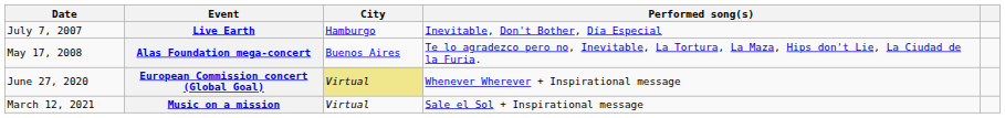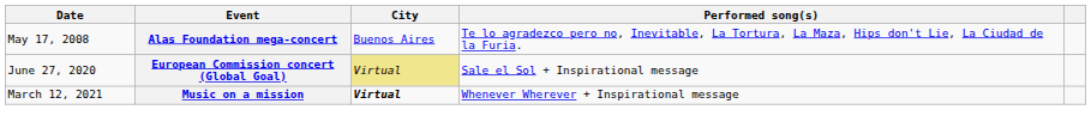- row: July 7, 2007 | Live Earth | Hamburgo | Inevitable, Don't Bother, Día Especial
European Commission concert (Global Goal) | Performed song(s): Whenever Wherever + Inspirational message -> Sale el Sol + Inspirational message
Music on a mission | City: normal -> bold
Music on a mission | Performed song(s): Sale el Sol + Inspirational message -> Whenever Wherever + Inspirational message
